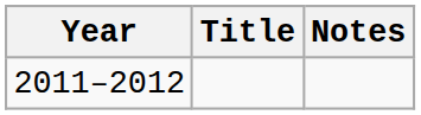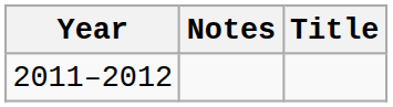columns swapped: Title <-> Notes
